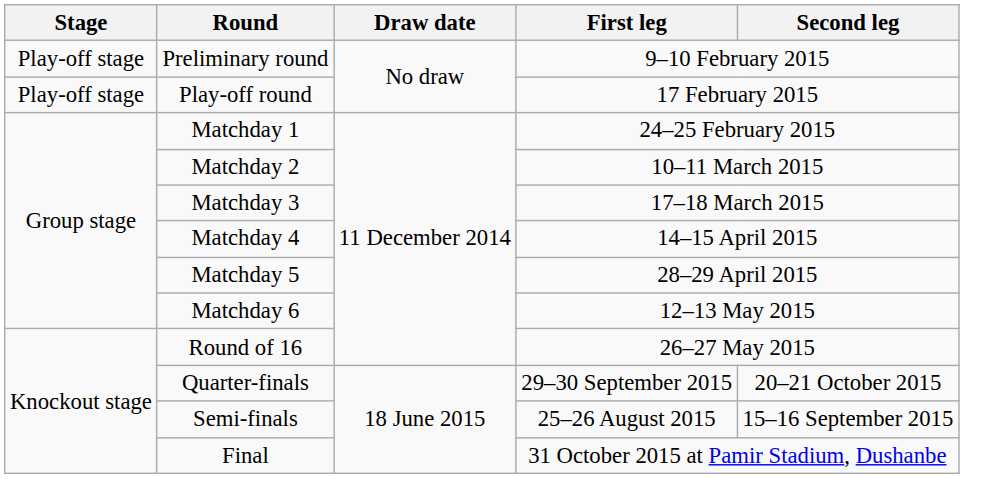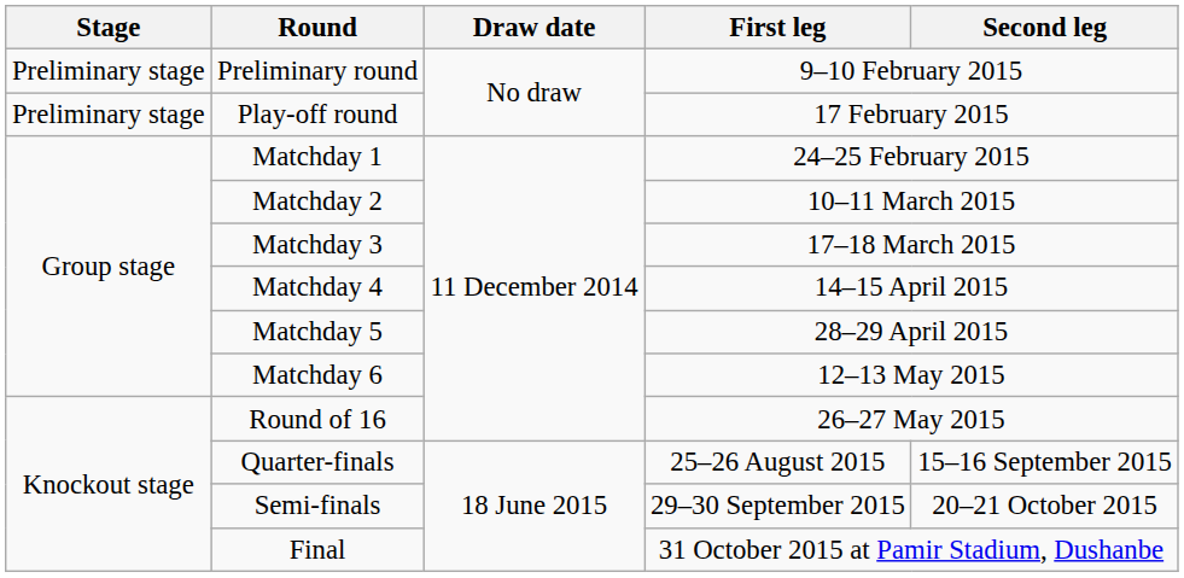Preliminary round | Stage: Play-off stage -> Preliminary stage
Play-off round | Stage: Play-off stage -> Preliminary stage
Quarter-finals | First leg: 29–30 September 2015 -> 25–26 August 2015
Quarter-finals | Second leg: 20–21 October 2015 -> 15–16 September 2015
Semi-finals | First leg: 25–26 August 2015 -> 29–30 September 2015
Semi-finals | Second leg: 15–16 September 2015 -> 20–21 October 2015
